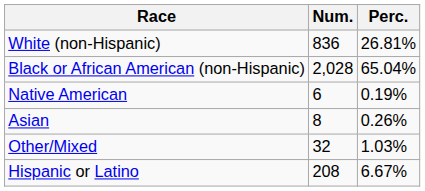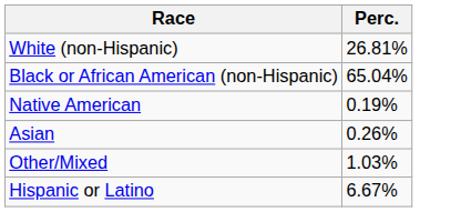- column: Num. | 836 | 2,028 | 6 | 8 | 32 | 208
